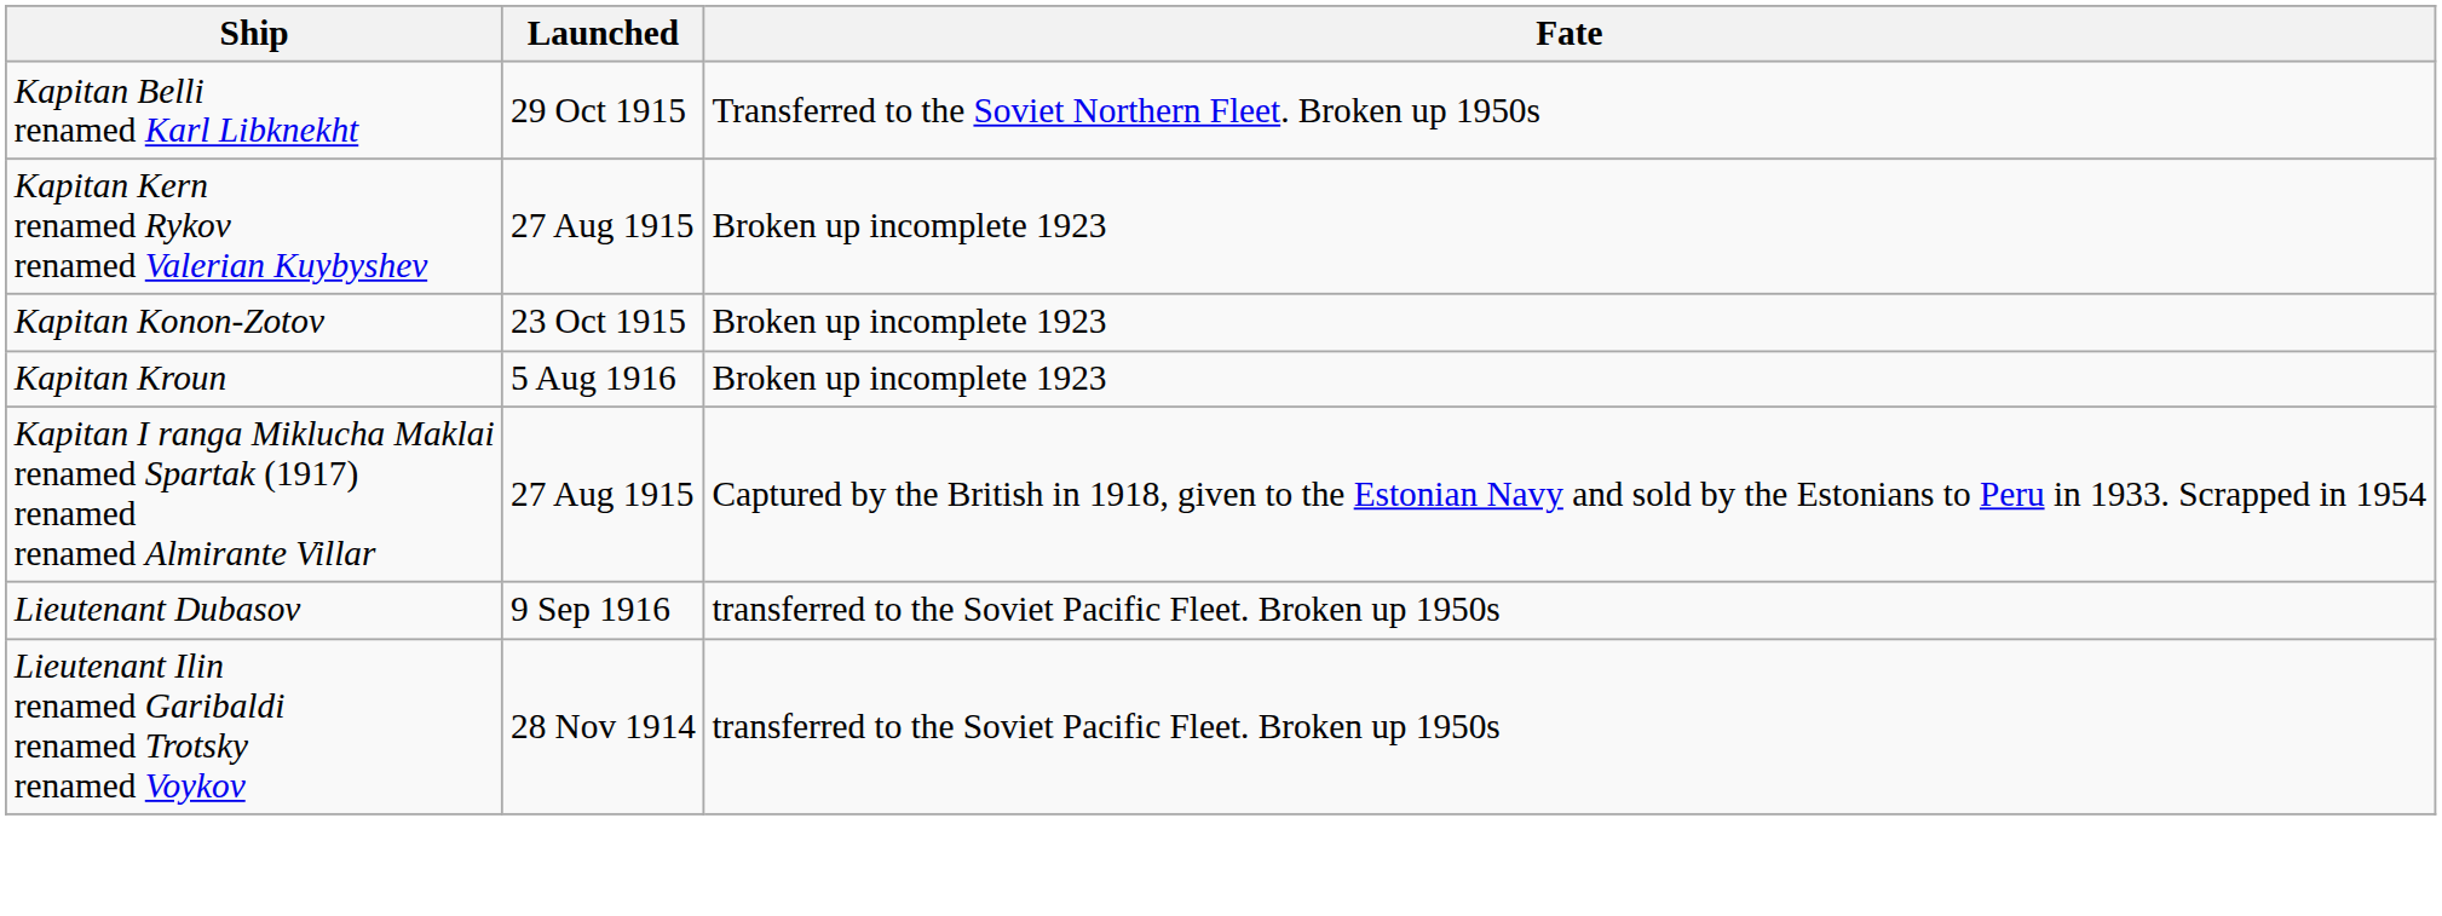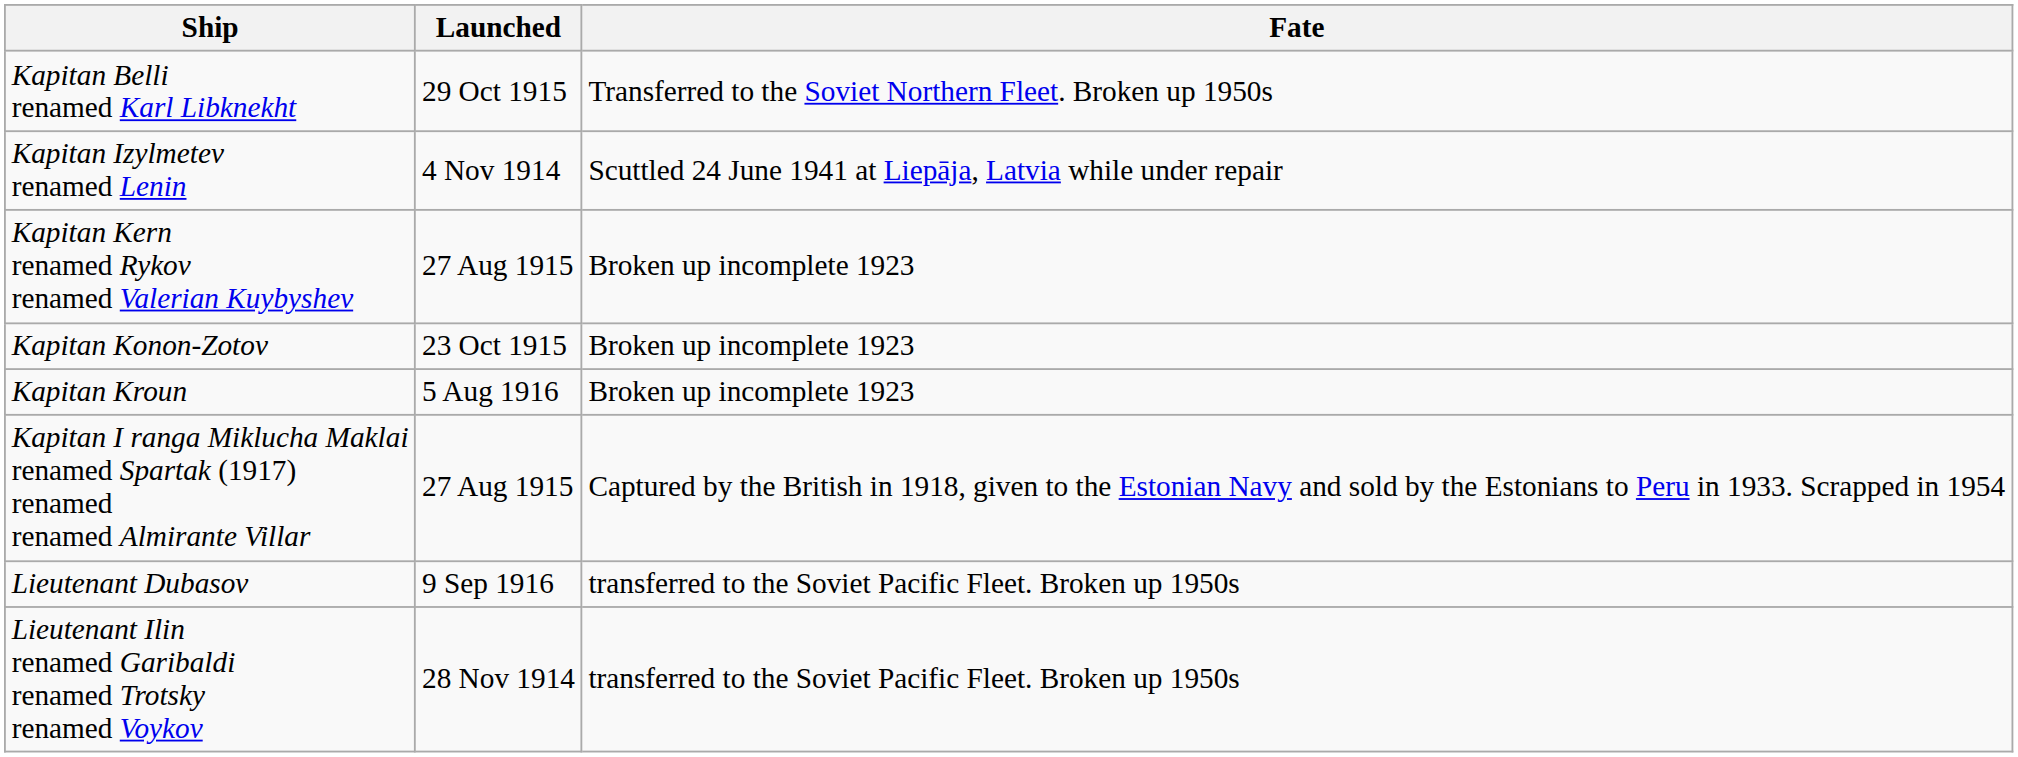+ row: Kapitan Izylmetev renamed Lenin | 4 Nov 1914 | Scuttled 24 June 1941 at Liepāja, Latvia while under repair
